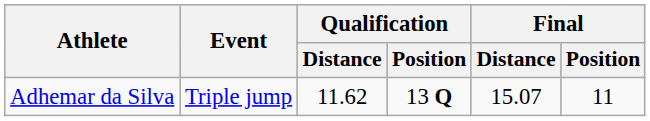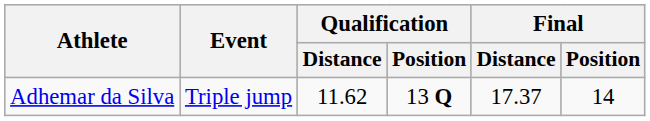Adhemar da Silva | Final / Distance: 15.07 -> 17.37
Adhemar da Silva | Final / Position: 11 -> 14
